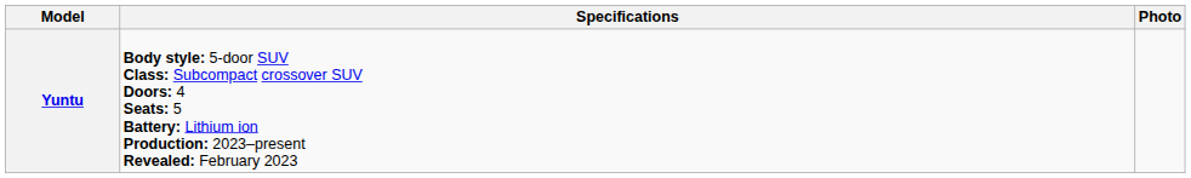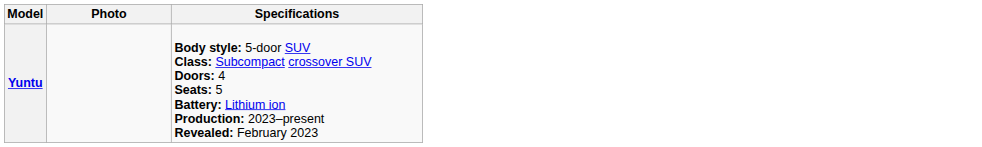columns swapped: Photo <-> Specifications
